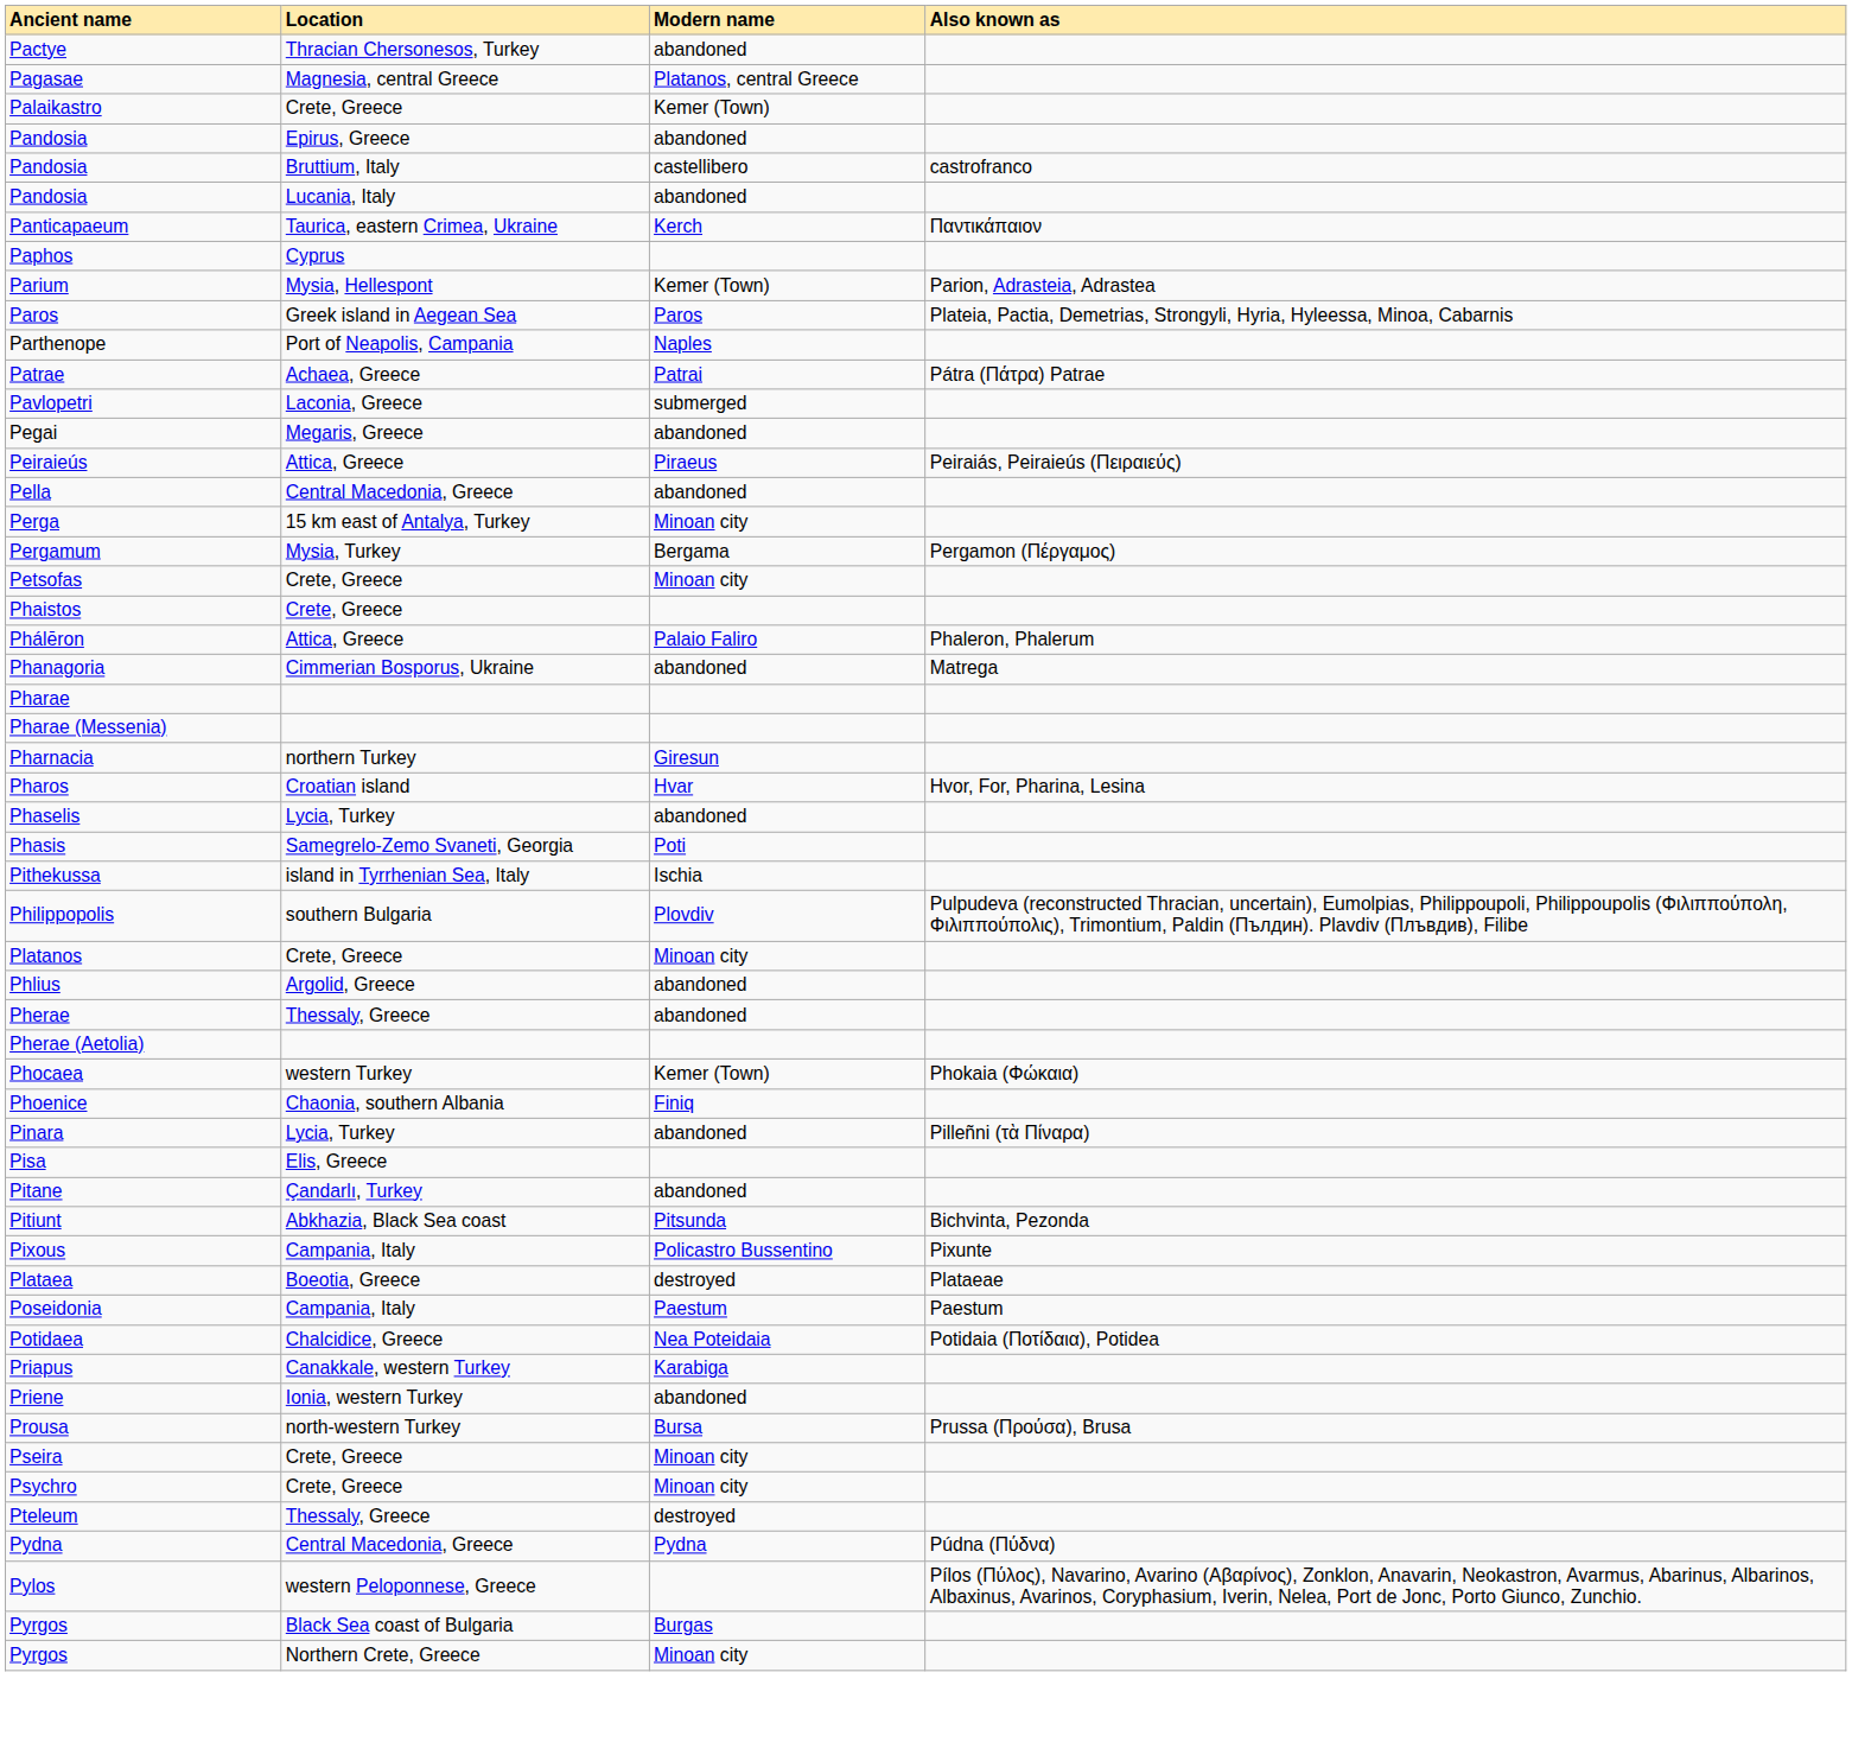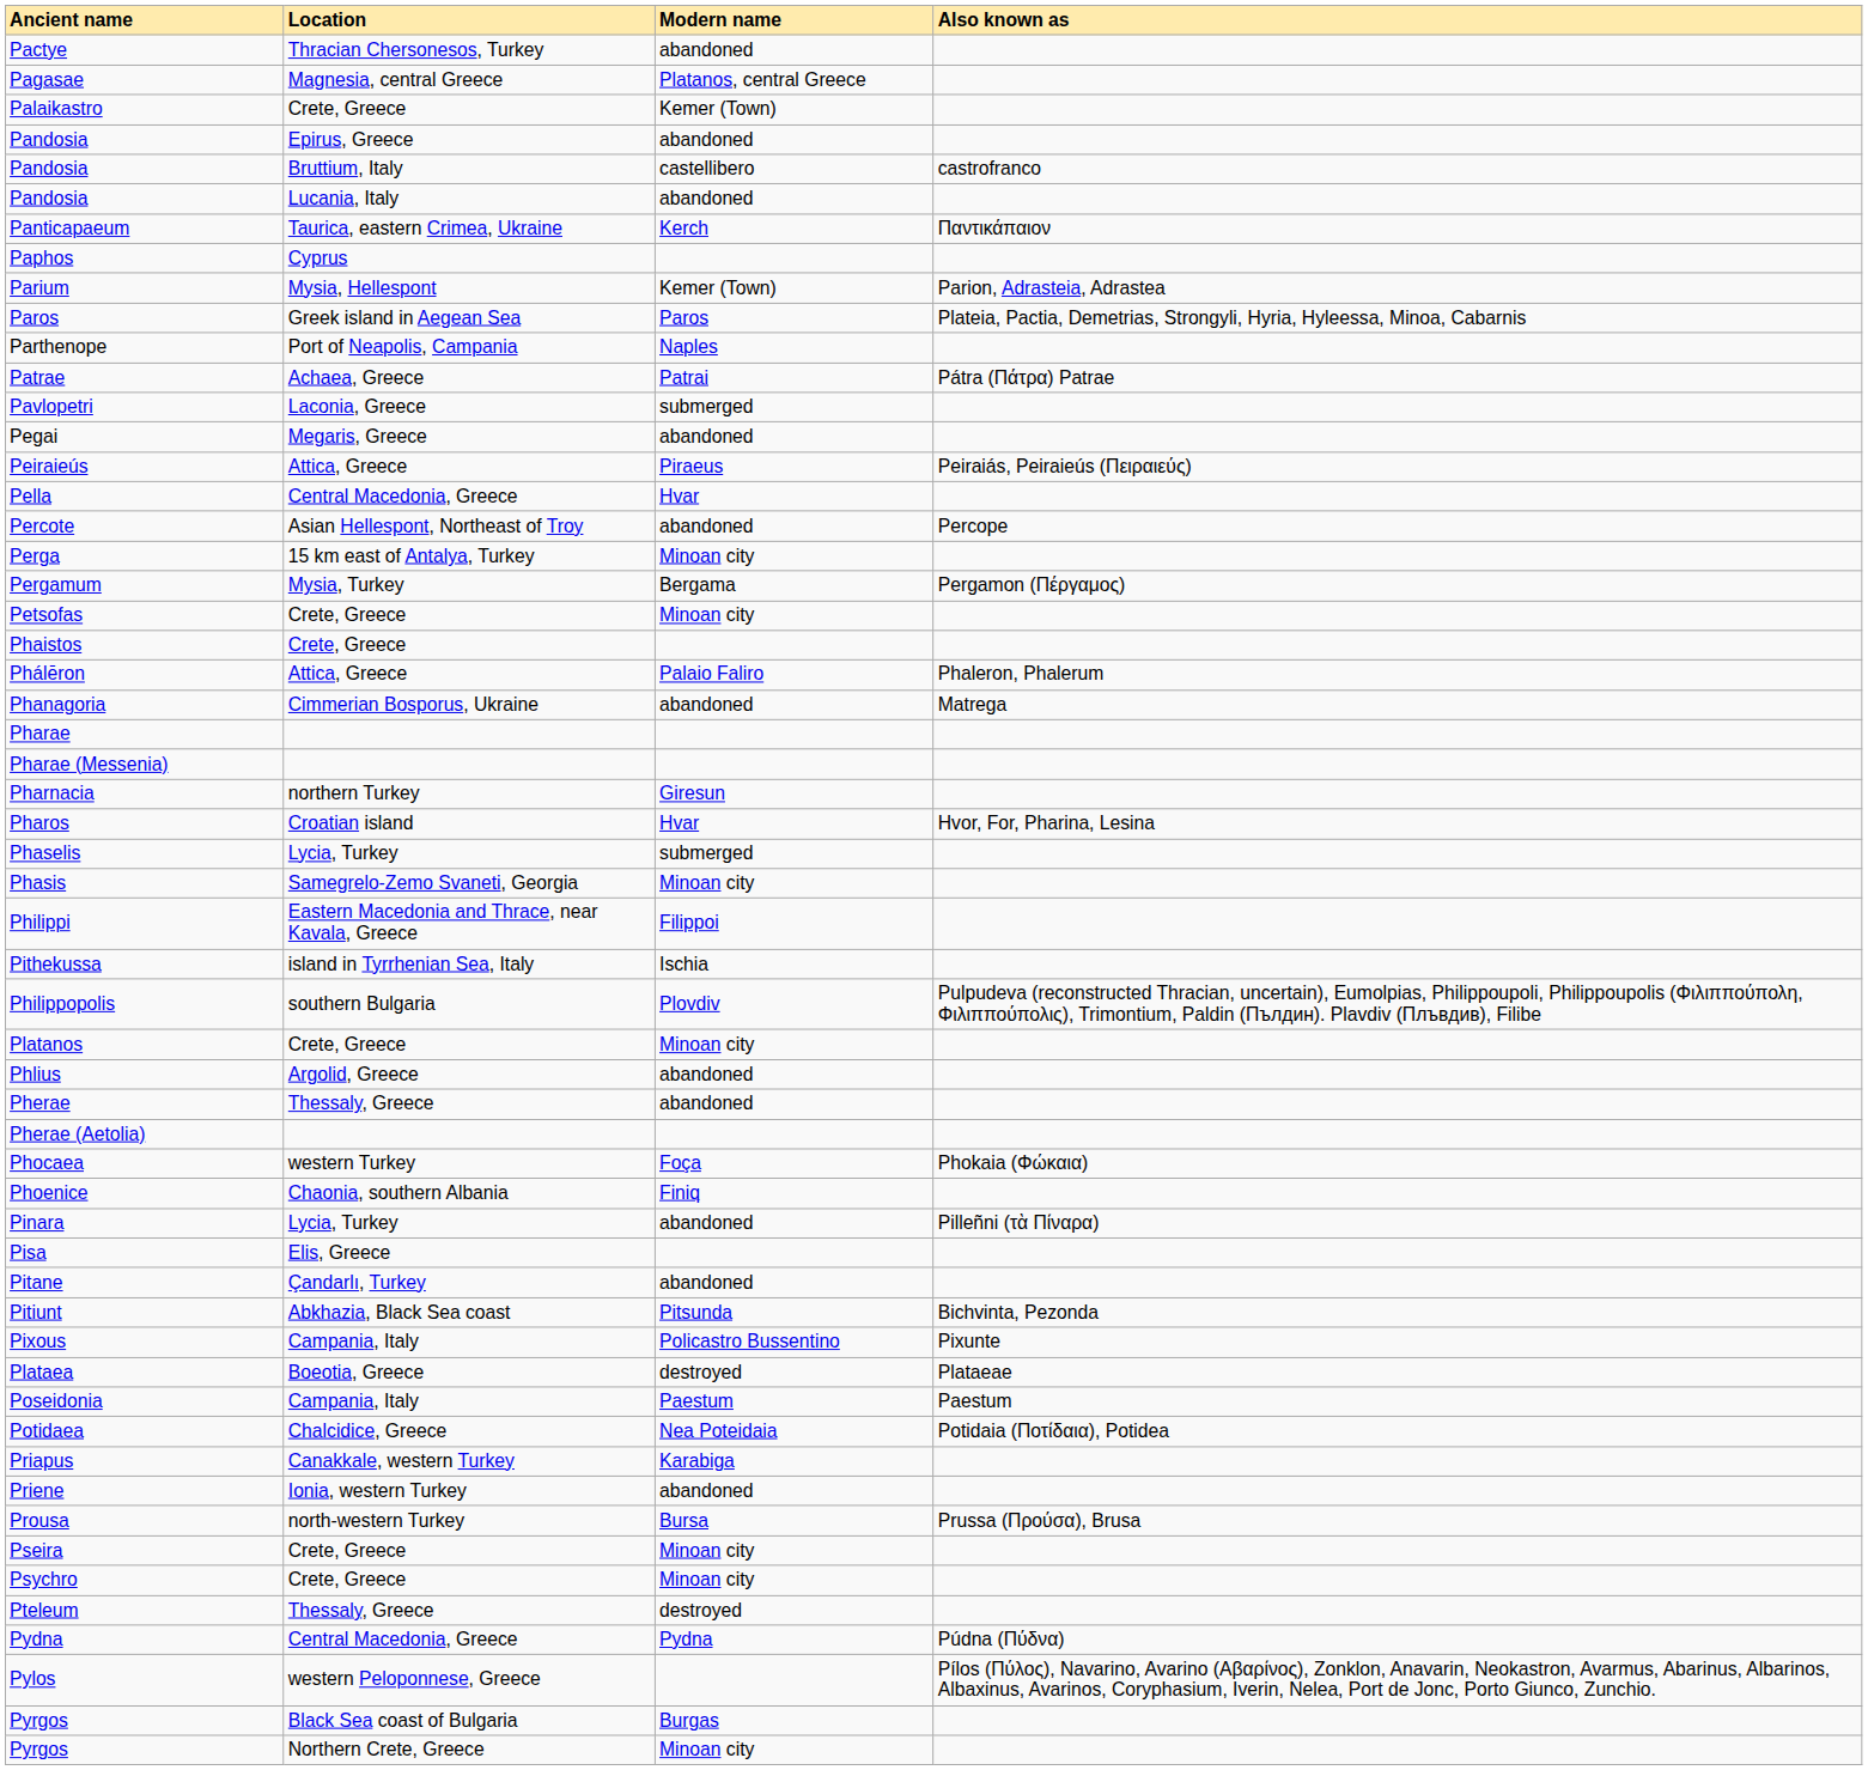Pella | Modern name: abandoned -> Hvar
+ row: Percote | Asian Hellespont, Northeast of Troy | abandoned | Percope
Phaselis | Modern name: abandoned -> submerged
Phasis | Modern name: Poti -> Minoan city
+ row: Philippi | Eastern Macedonia and Thrace, near Kavala, Greece | Filippoi
Phocaea | Modern name: Kemer (Town) -> Foça
